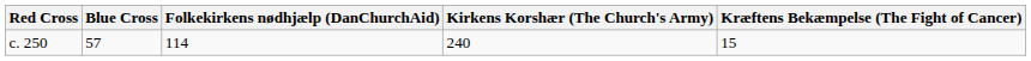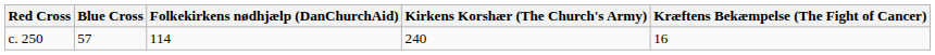c. 250 | Kræftens Bekæmpelse (The Fight of Cancer): 15 -> 16
